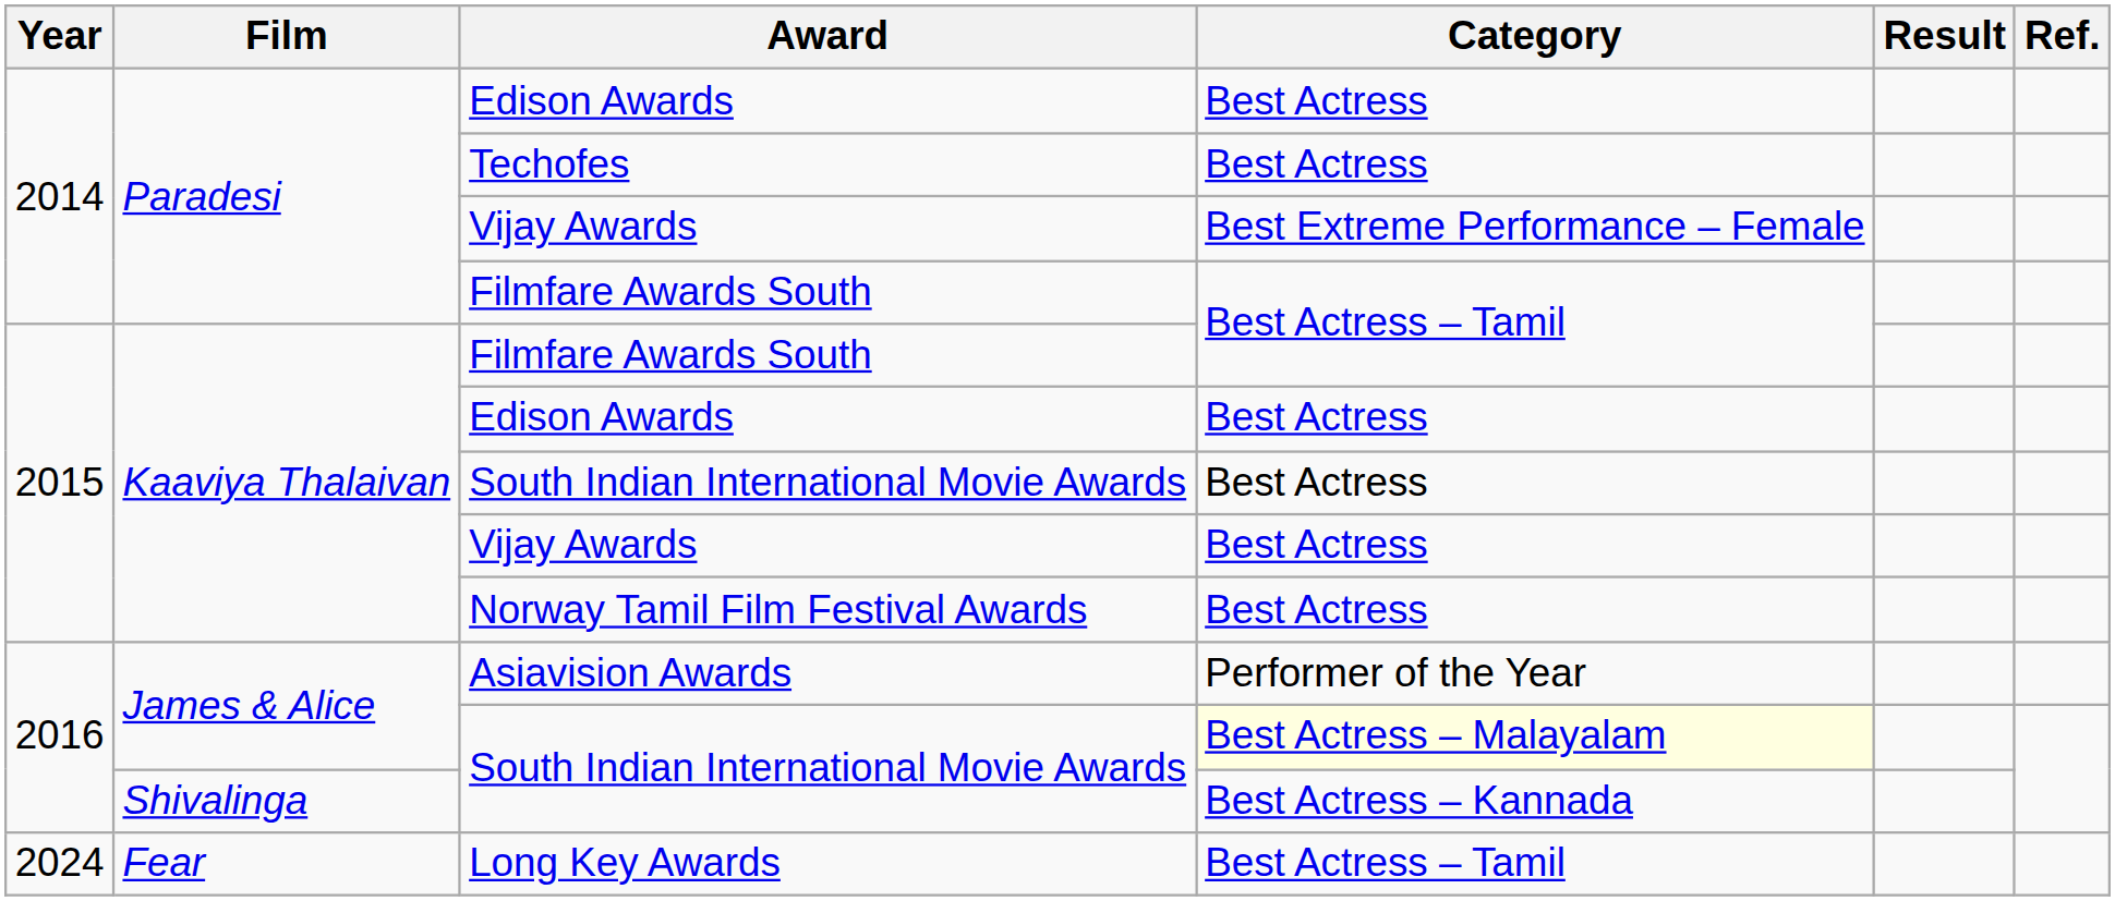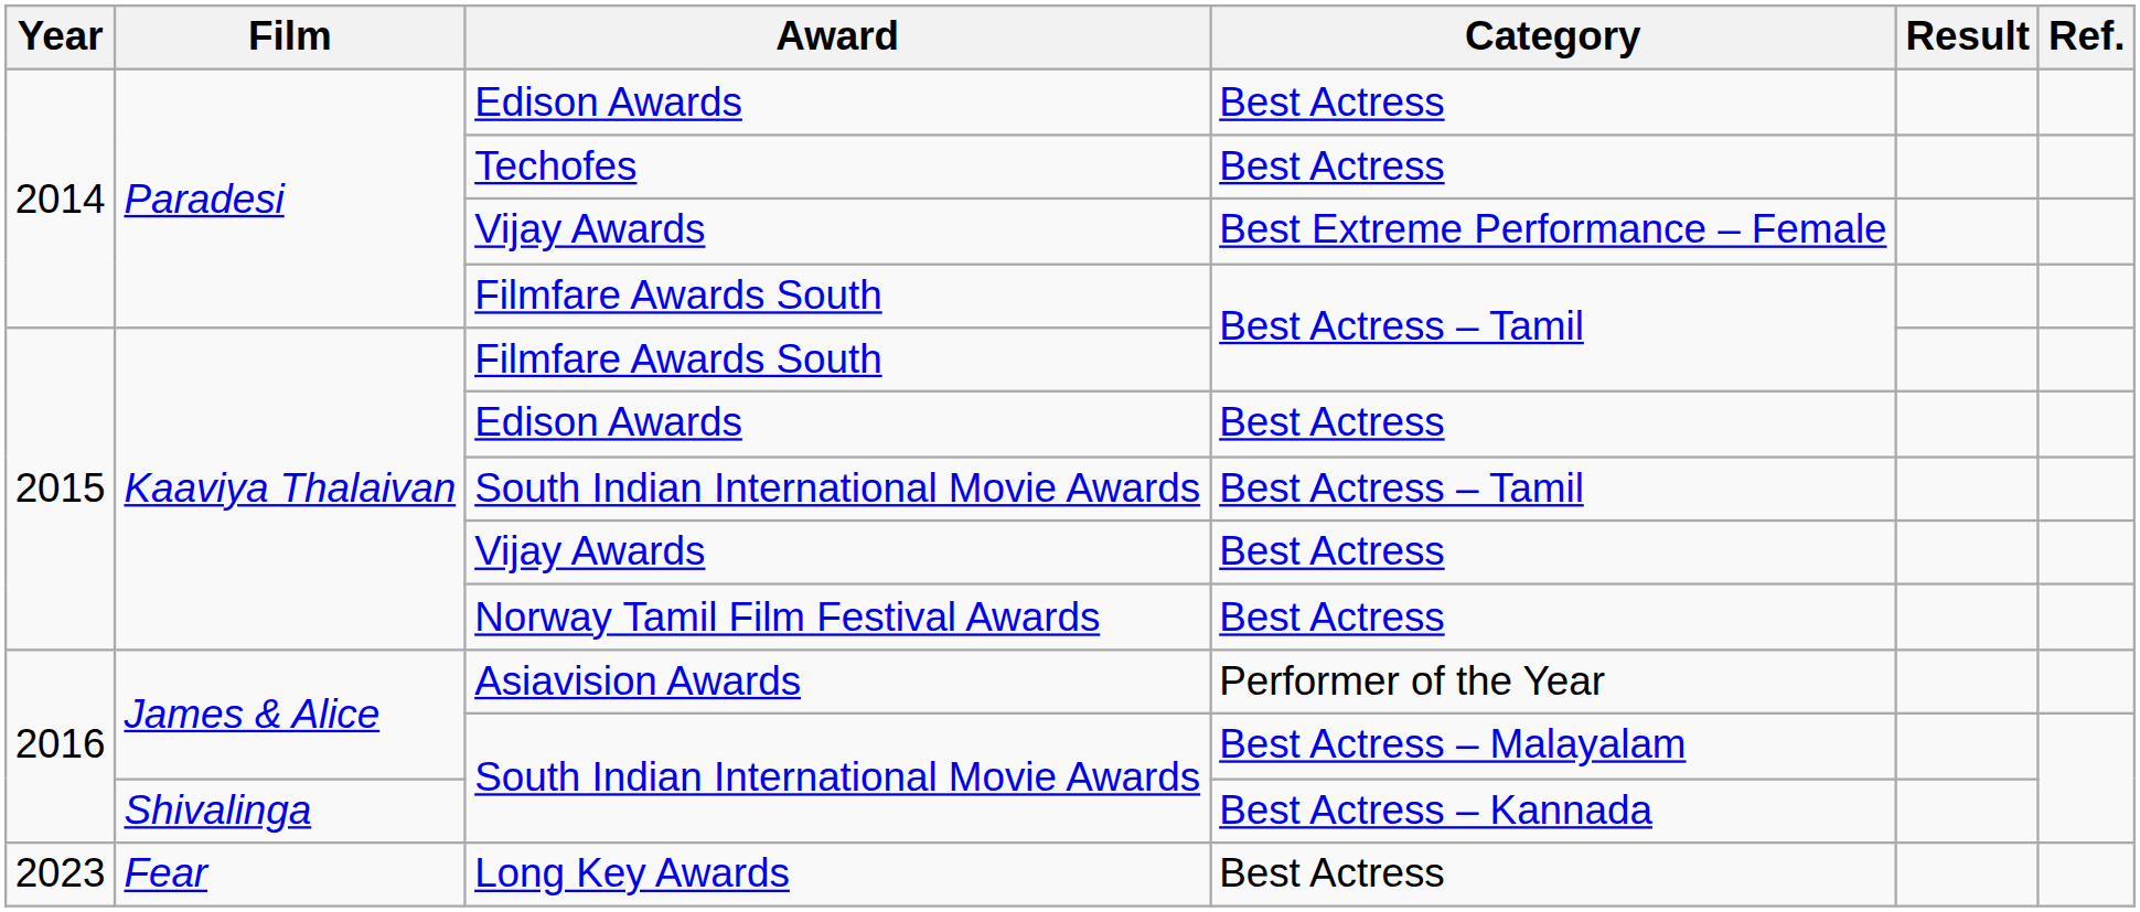Kaaviya Thalaivan / South Indian International Movie Awards | Category: Best Actress -> Best Actress – Tamil
James & Alice / South Indian International Movie Awards | Category: lightyellow background -> no background
Long Key Awards | Year: 2024 -> 2023
Long Key Awards | Category: Best Actress – Tamil -> Best Actress
